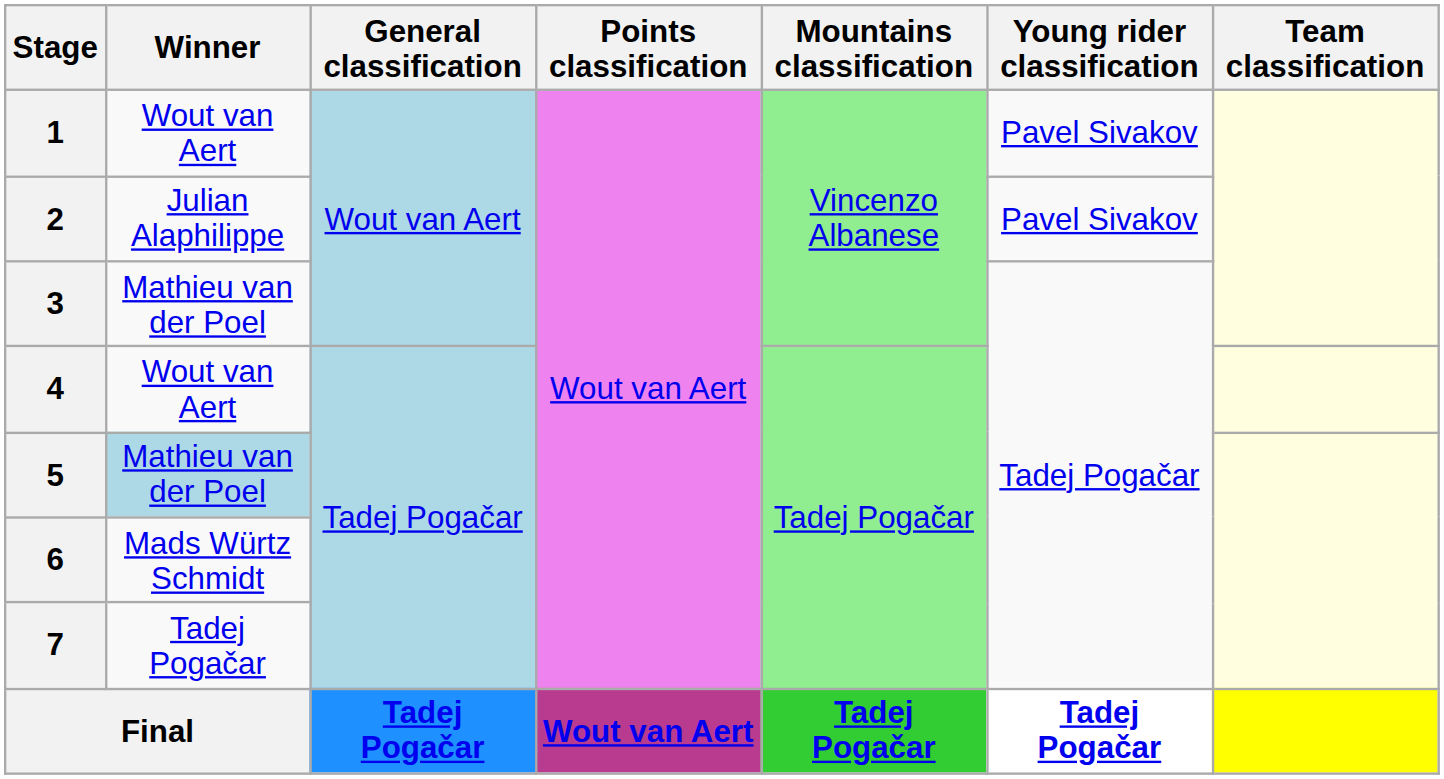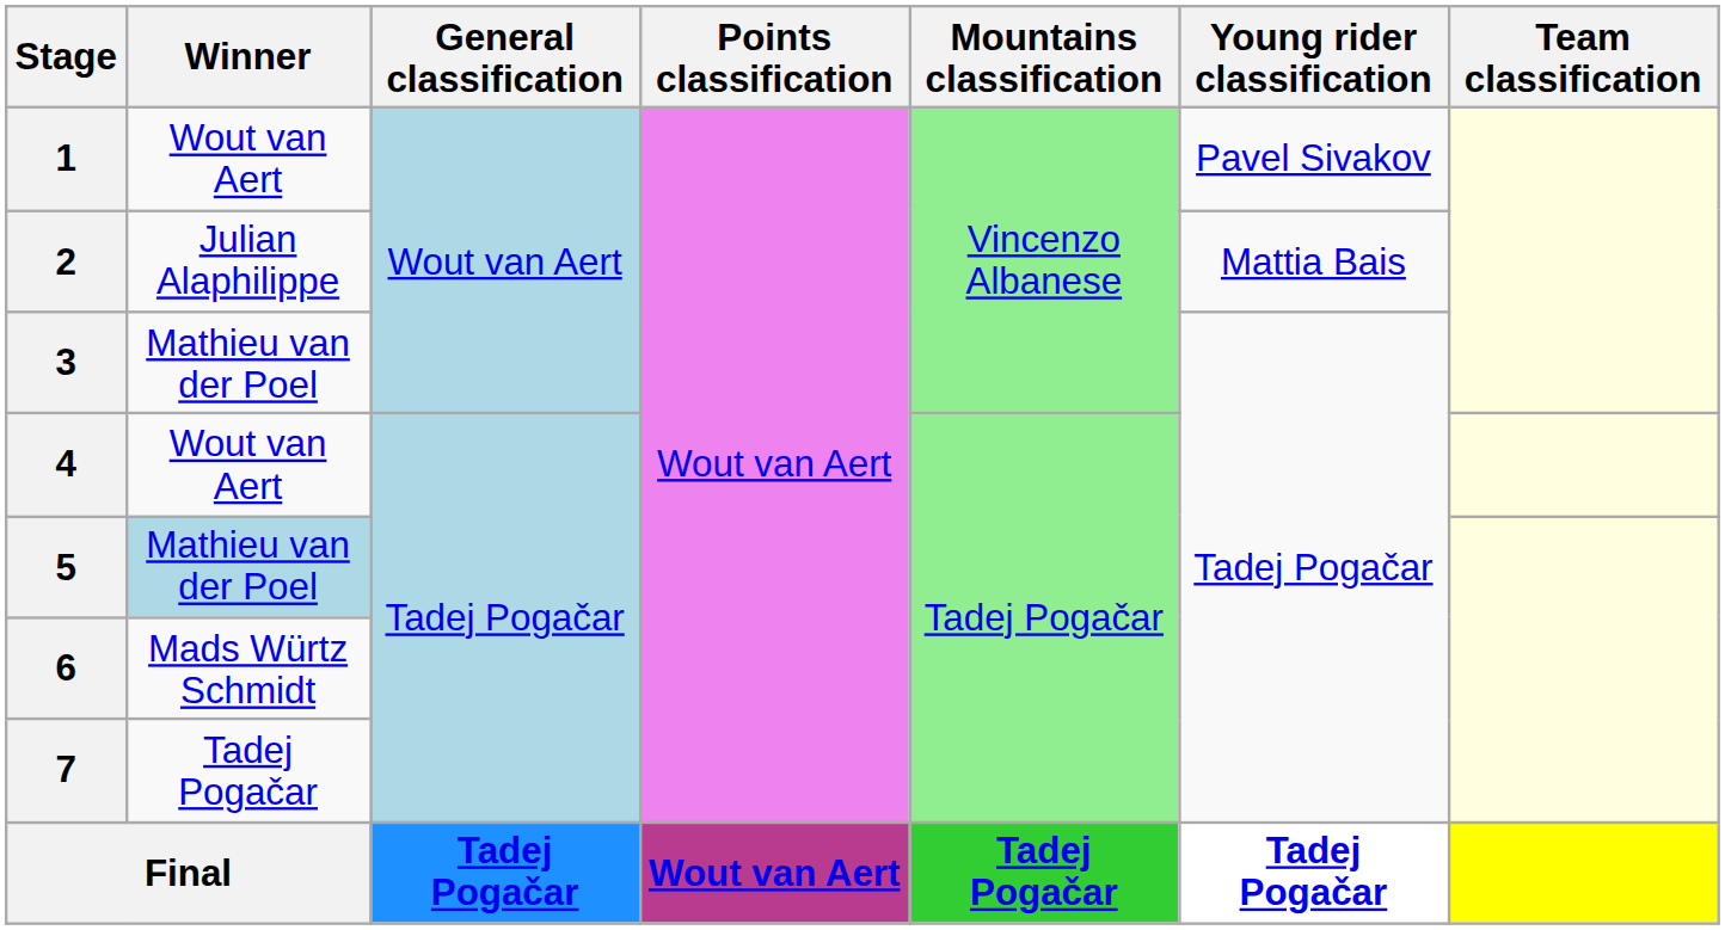2 | Young rider classification: Pavel Sivakov -> Mattia Bais
